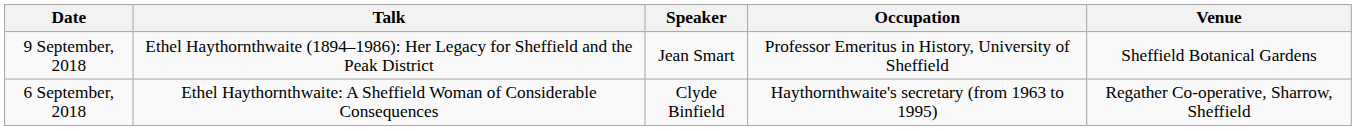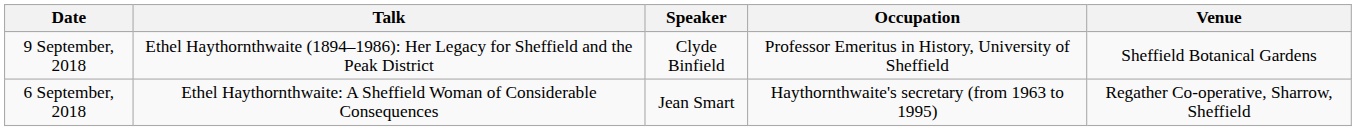9 September, 2018 | Speaker: Jean Smart -> Clyde Binfield
6 September, 2018 | Speaker: Clyde Binfield -> Jean Smart
